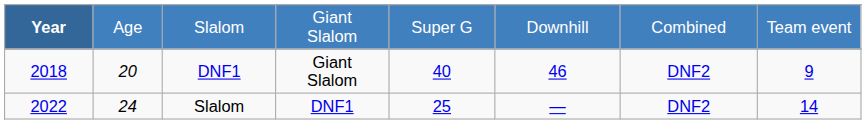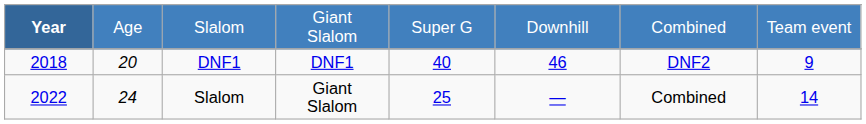2018 | column 4: Giant Slalom -> DNF1
2022 | column 4: DNF1 -> Giant Slalom
2022 | column 7: DNF2 -> Combined
